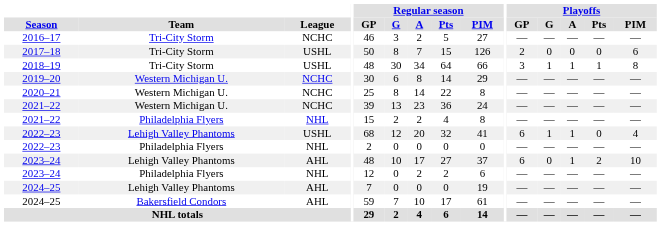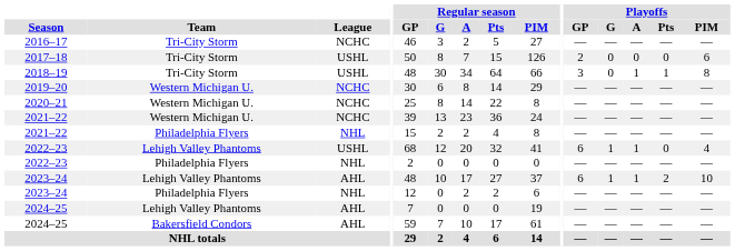2018–19 | Playoffs / G: 1 -> 0
2023–24 / Lehigh Valley Phantoms | Playoffs / G: 0 -> 1
